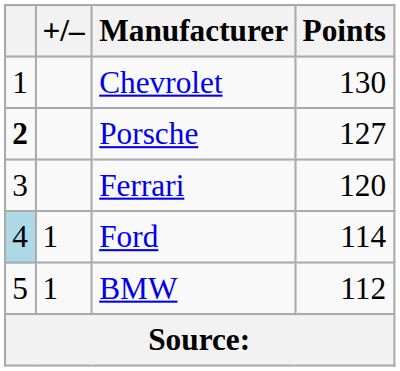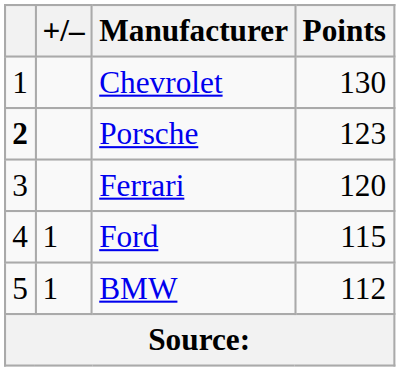Porsche | Points: 127 -> 123
Ford | column 1: lightblue background -> no background
Ford | Points: 114 -> 115
